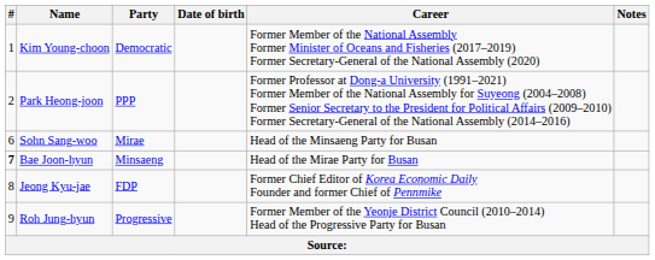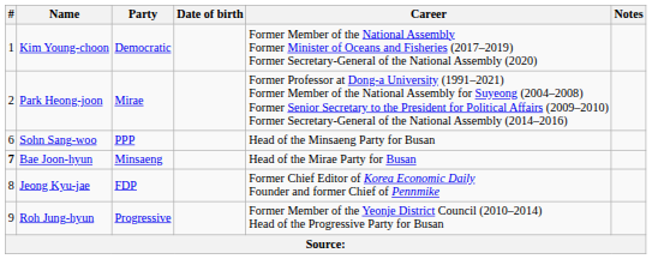Park Heong-joon | Party: PPP -> Mirae
Sohn Sang-woo | Party: Mirae -> PPP
